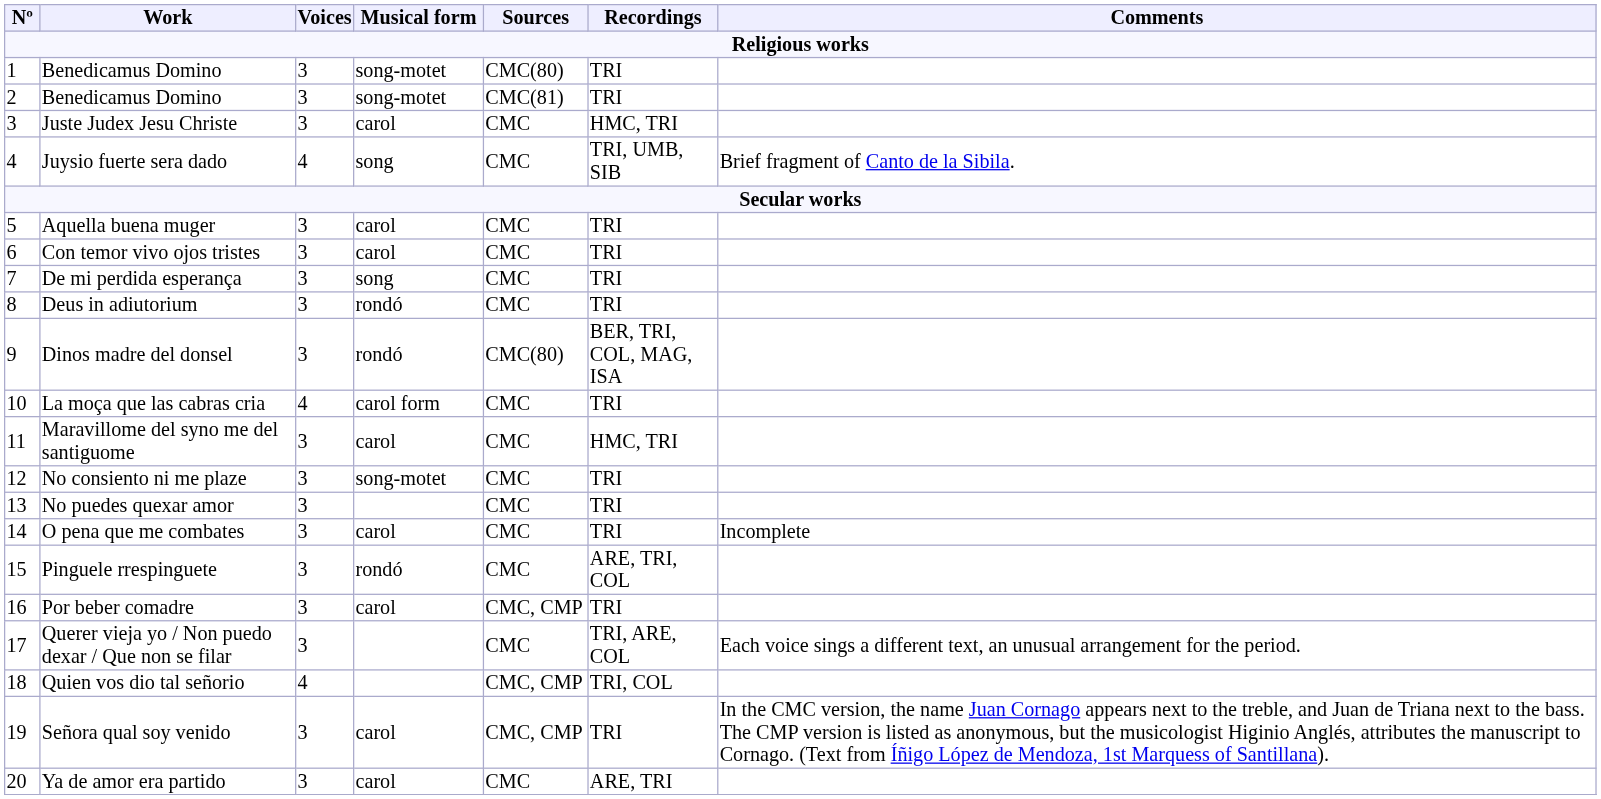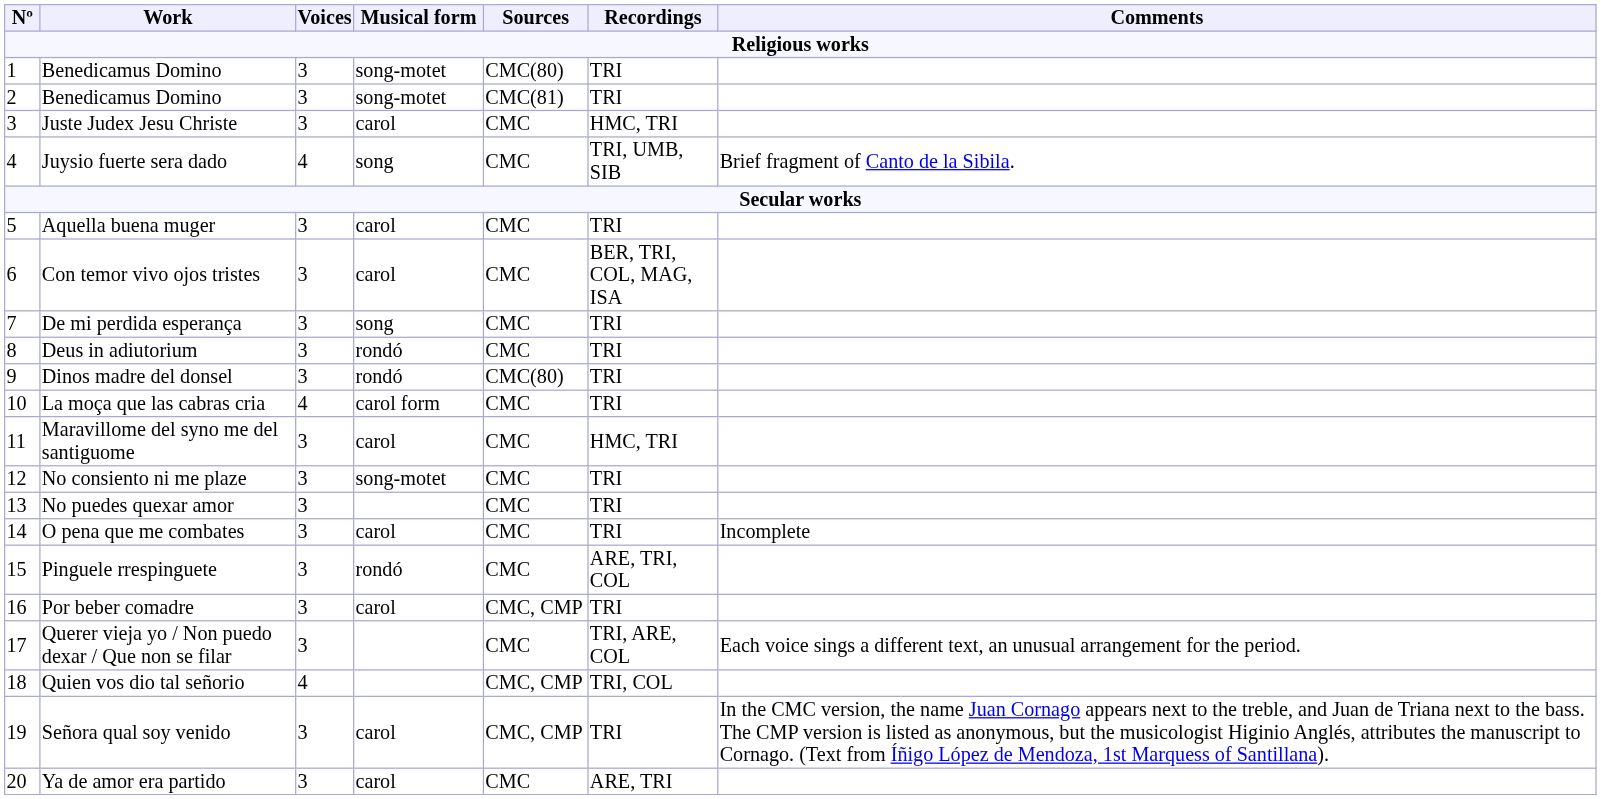Con temor vivo ojos tristes | Recordings: TRI -> BER, TRI, COL, MAG, ISA
Dinos madre del donsel | Recordings: BER, TRI, COL, MAG, ISA -> TRI
